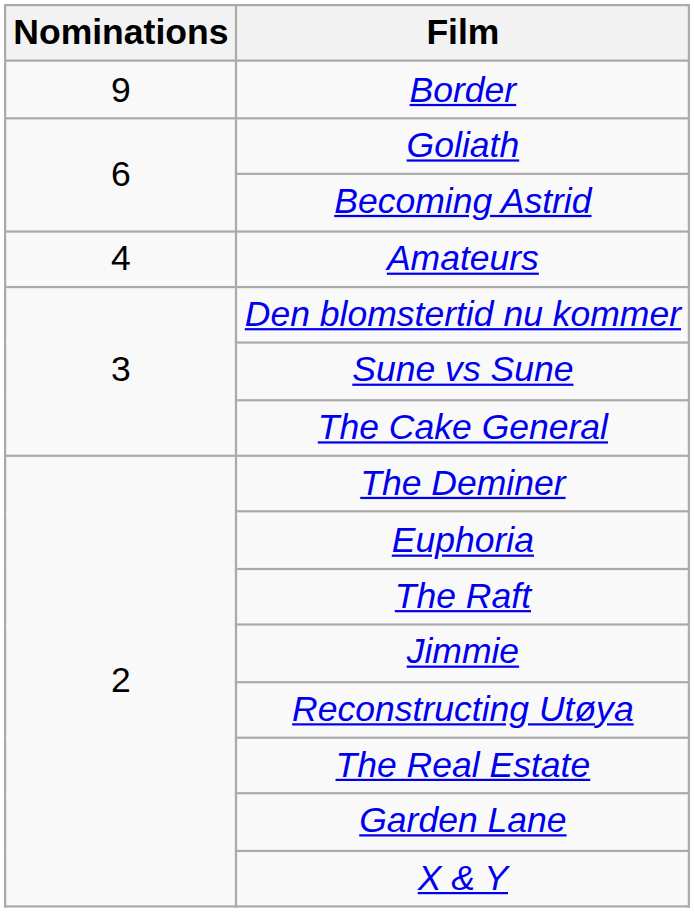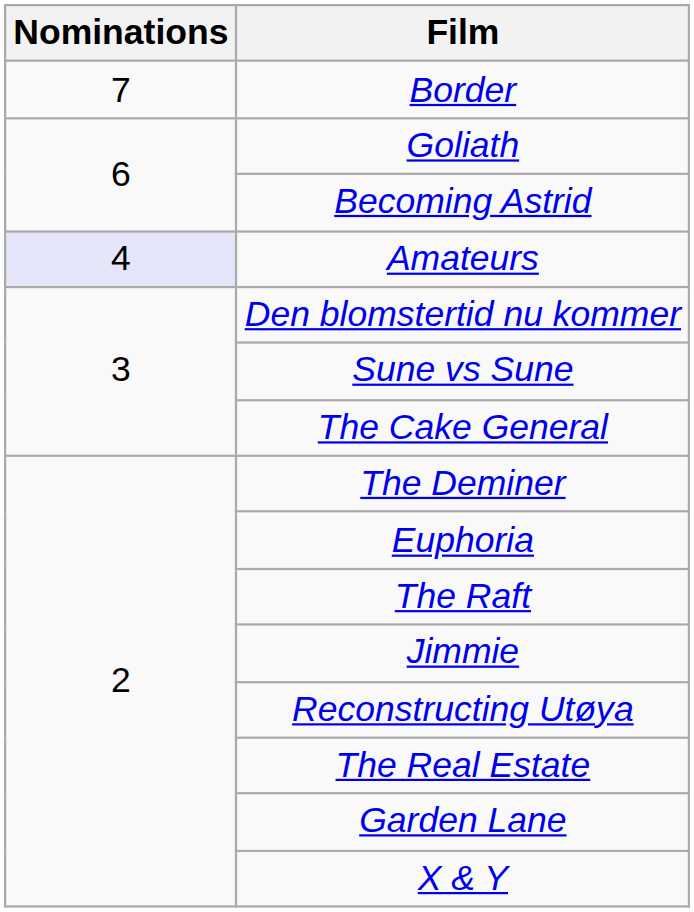Border | Nominations: 9 -> 7
Amateurs | Nominations: no background -> lavender background
